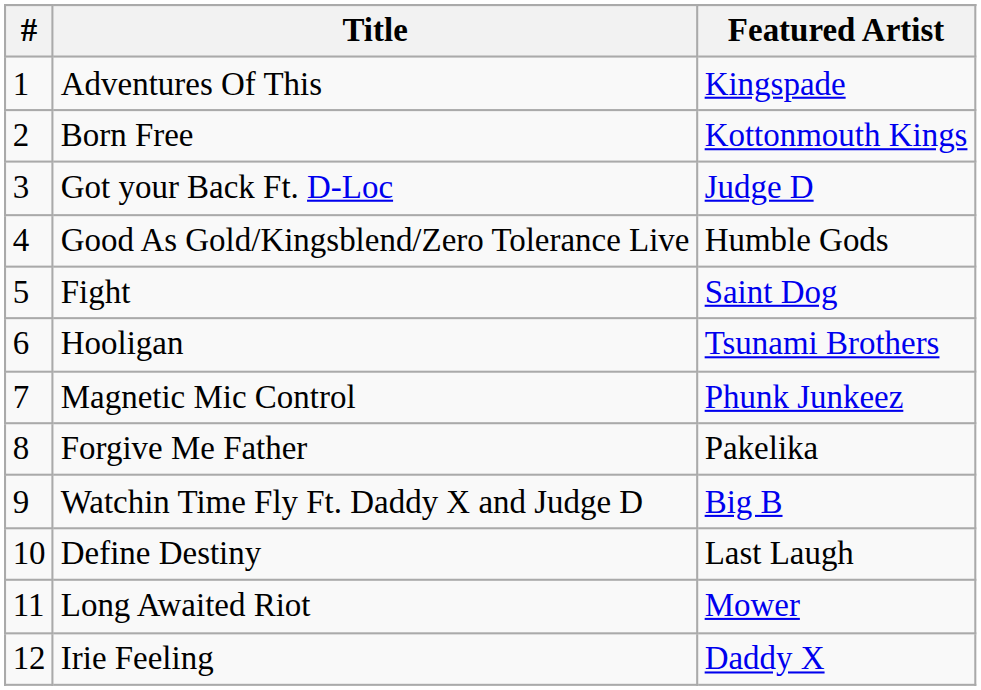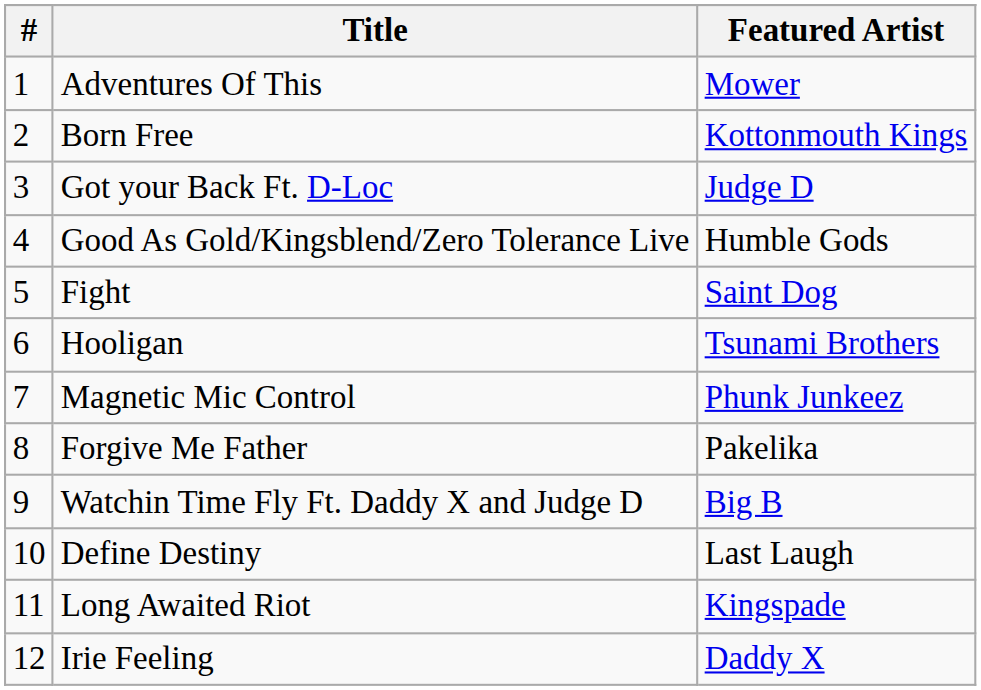Adventures Of This | Featured Artist: Kingspade -> Mower
Long Awaited Riot | Featured Artist: Mower -> Kingspade
